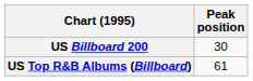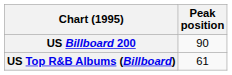US Billboard 200 | Peak position: 30 -> 90
